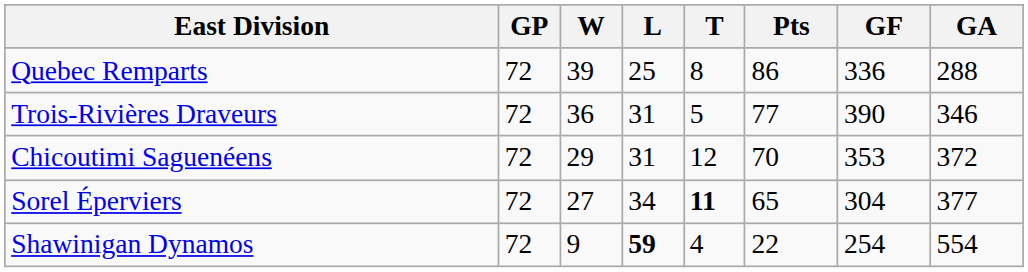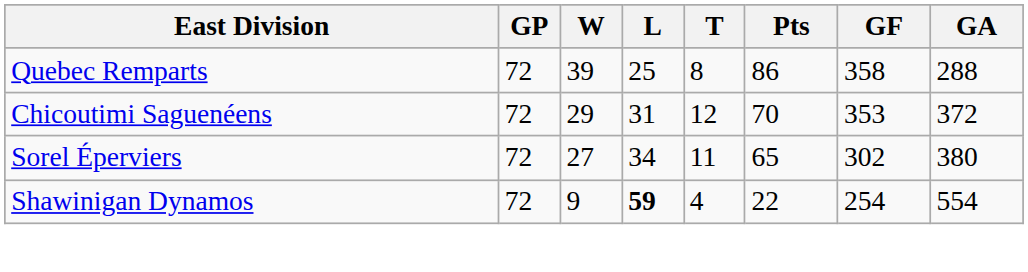Quebec Remparts | GF: 336 -> 358
- row: Trois-Rivières Draveurs | 72 | 36 | 31 | 5 | 77 | 390 | 346
Sorel Éperviers | T: bold -> normal
Sorel Éperviers | GF: 304 -> 302
Sorel Éperviers | GA: 377 -> 380
